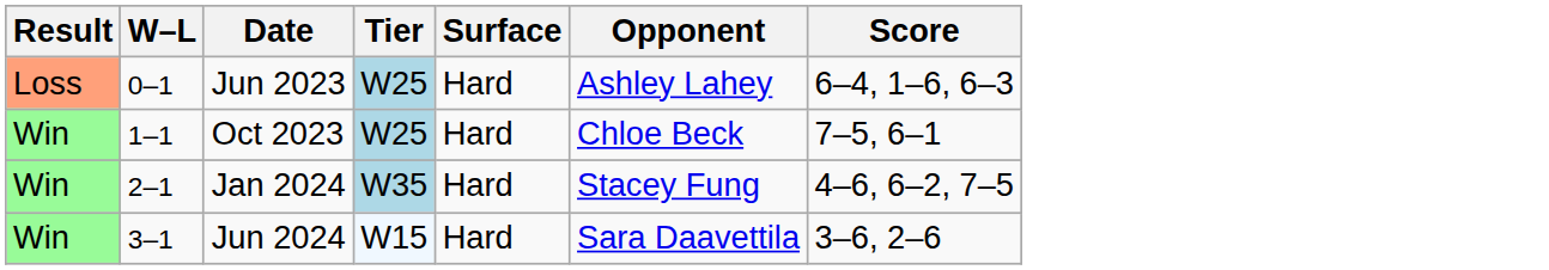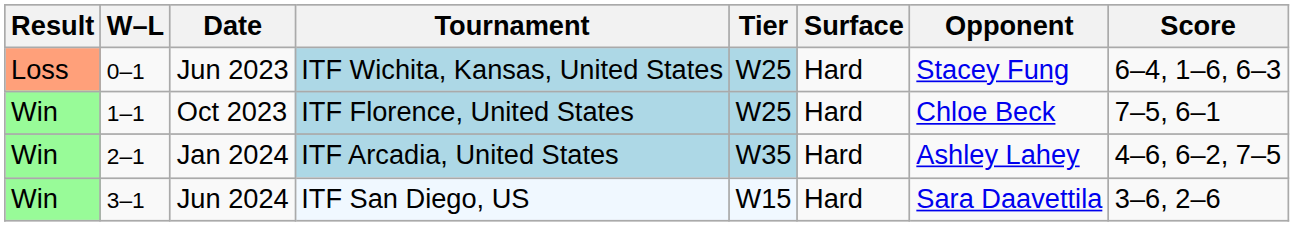+ column: Tournament | ITF Wichita, Kansas, United States | ITF Florence, United States | ITF Arcadia, United States | ITF San Diego, US
Jun 2023 | Opponent: Ashley Lahey -> Stacey Fung
Jan 2024 | Opponent: Stacey Fung -> Ashley Lahey
